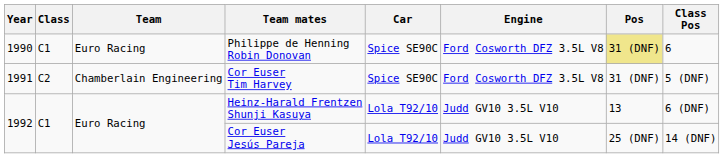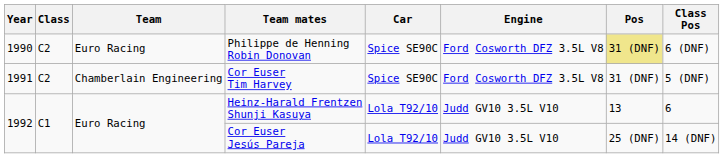Philippe de Henning Robin Donovan | Class: C1 -> C2
Philippe de Henning Robin Donovan | Class Pos: 6 -> 6 (DNF)
Heinz-Harald Frentzen Shunji Kasuya | Class Pos: 6 (DNF) -> 6
